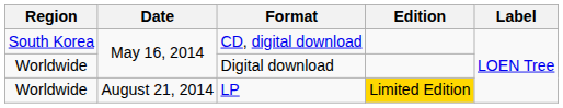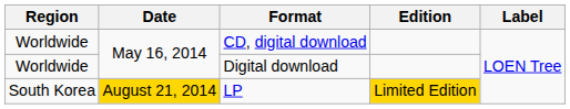CD, digital download | Region: South Korea -> Worldwide
LP | Region: Worldwide -> South Korea
LP | Date: no background -> gold background
